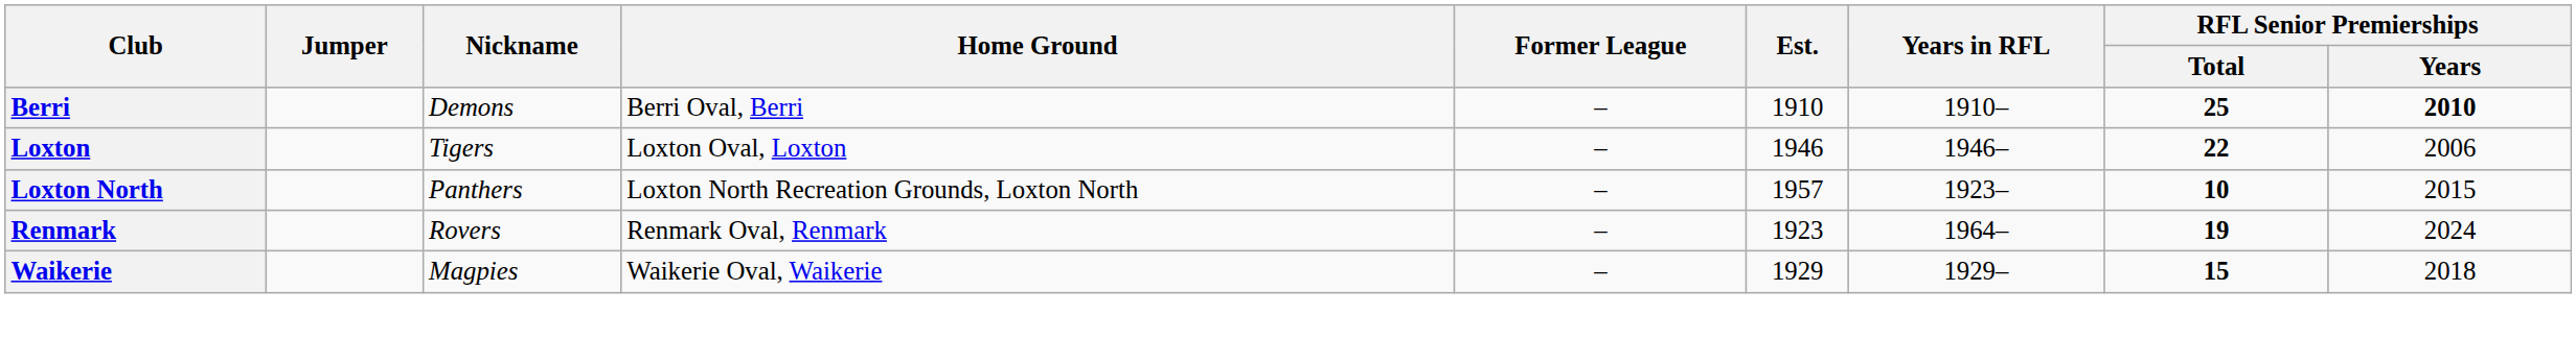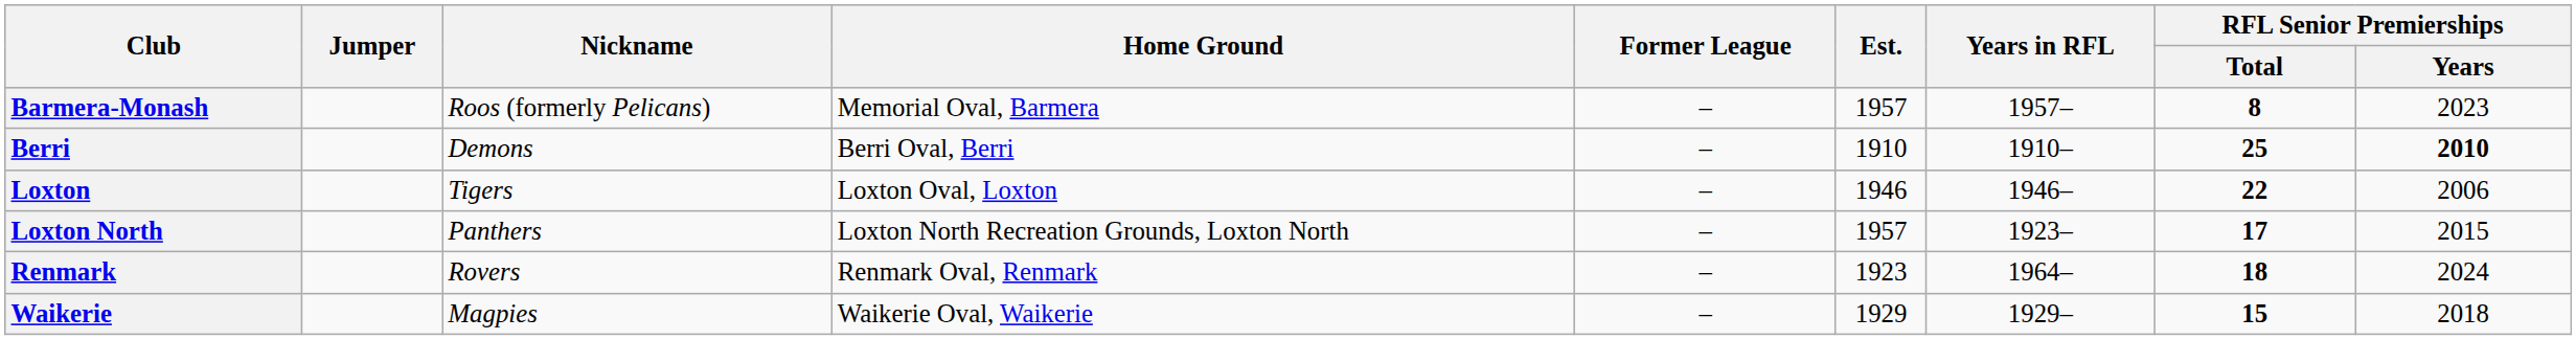+ row: Barmera-Monash | Roos (formerly Pelicans) | Memorial Oval, Barmera | – | 1957 | 1957– | 8 | 2023
Loxton North | RFL Senior Premierships / Total: 10 -> 17
Renmark | RFL Senior Premierships / Total: 19 -> 18
